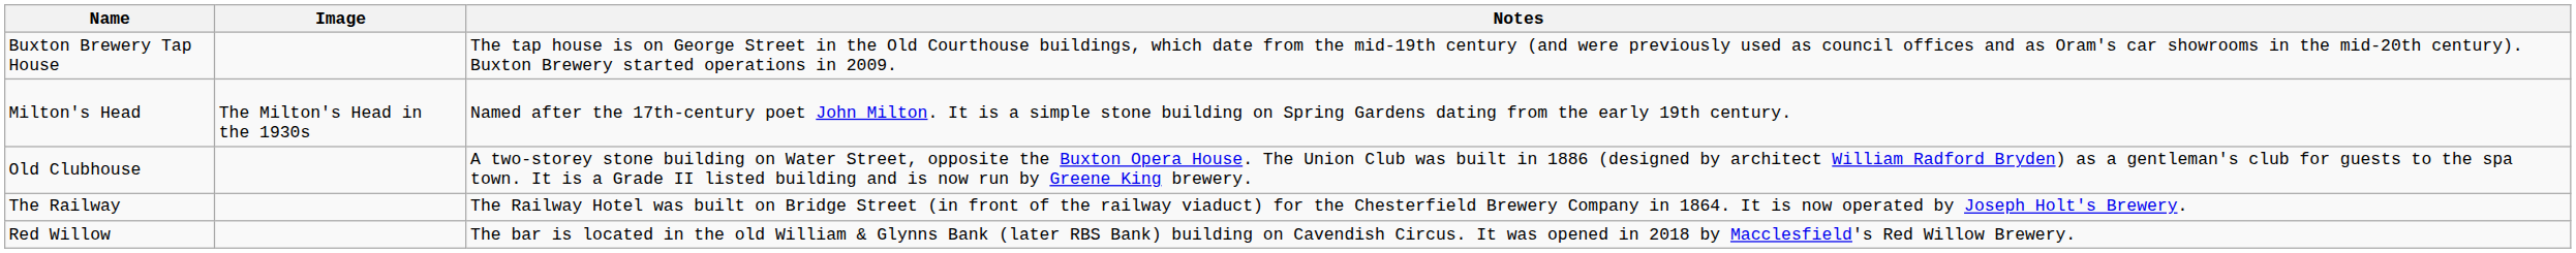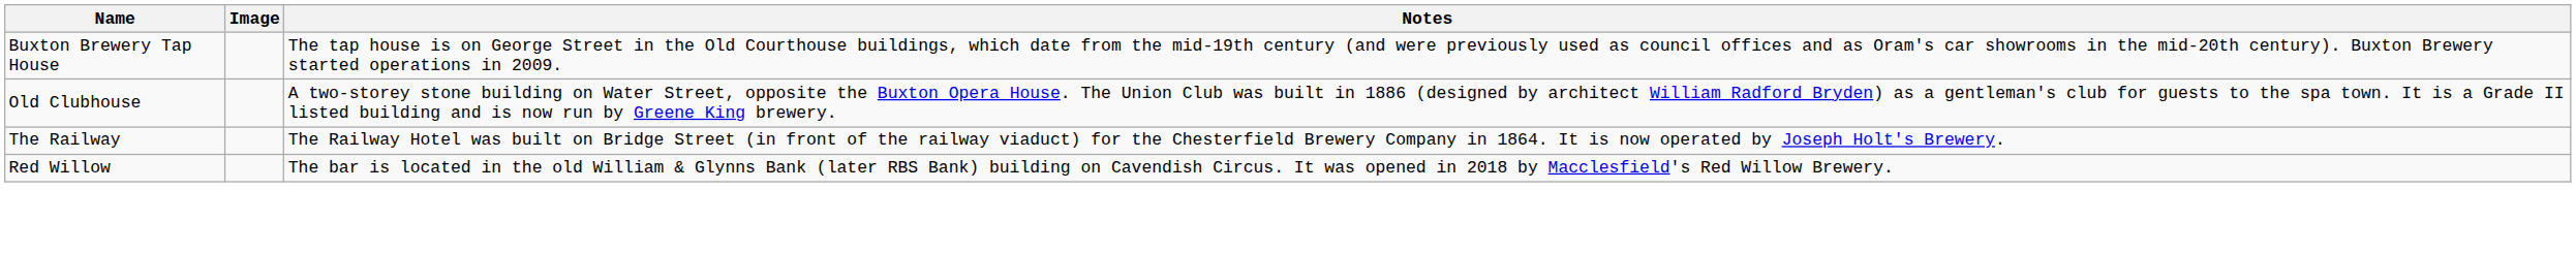- row: Milton's Head | The Milton's Head in the 1930s | Named after the 17th-century poet John Milton. It is a simple stone building on Spring Gardens dating from the early 19th century.
